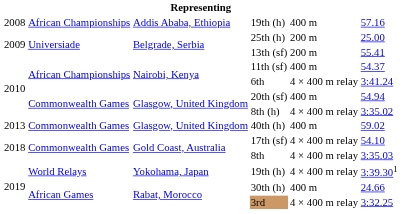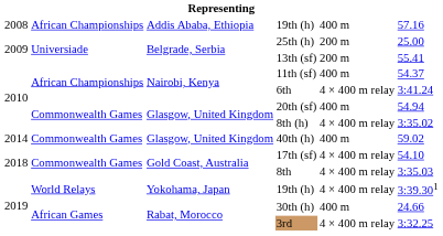40th (h) | column 1: 2013 -> 2014
